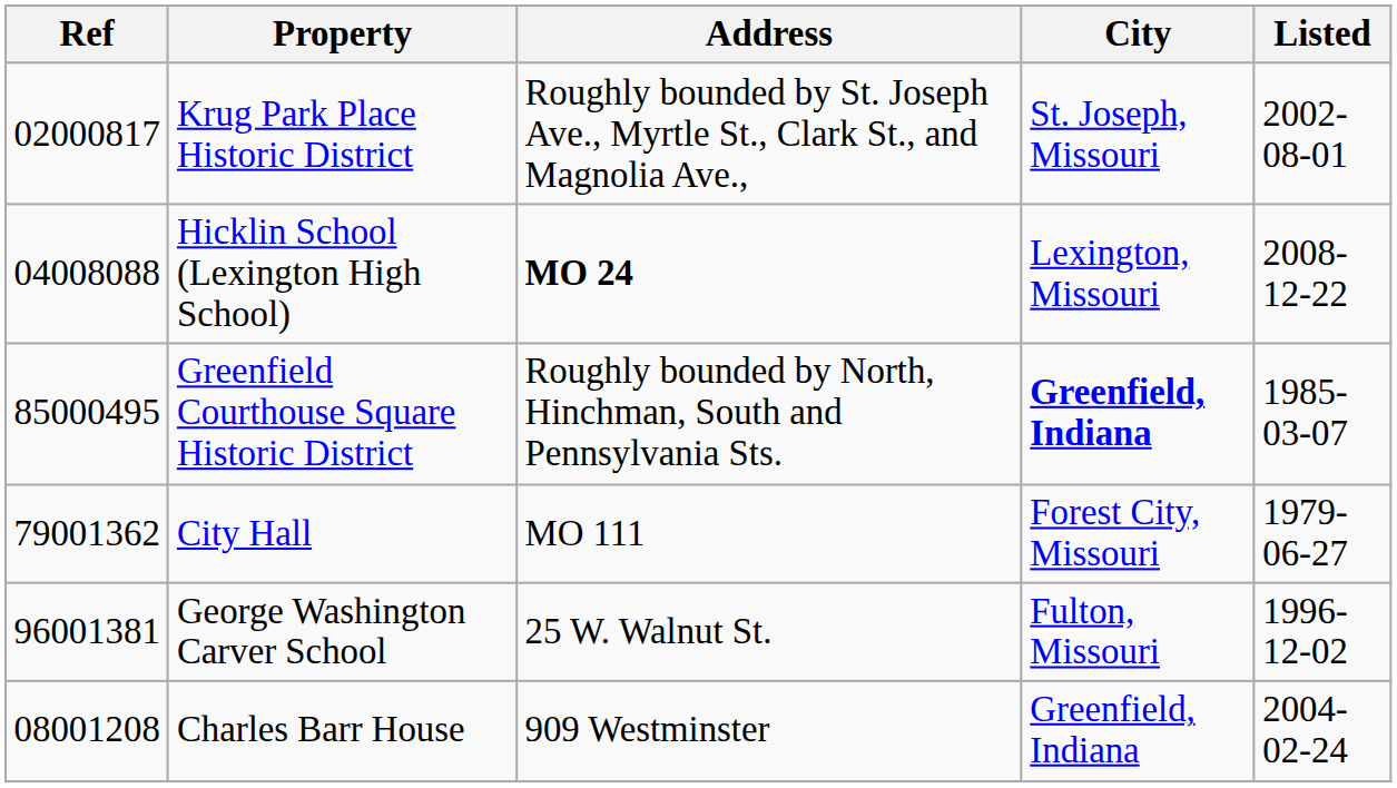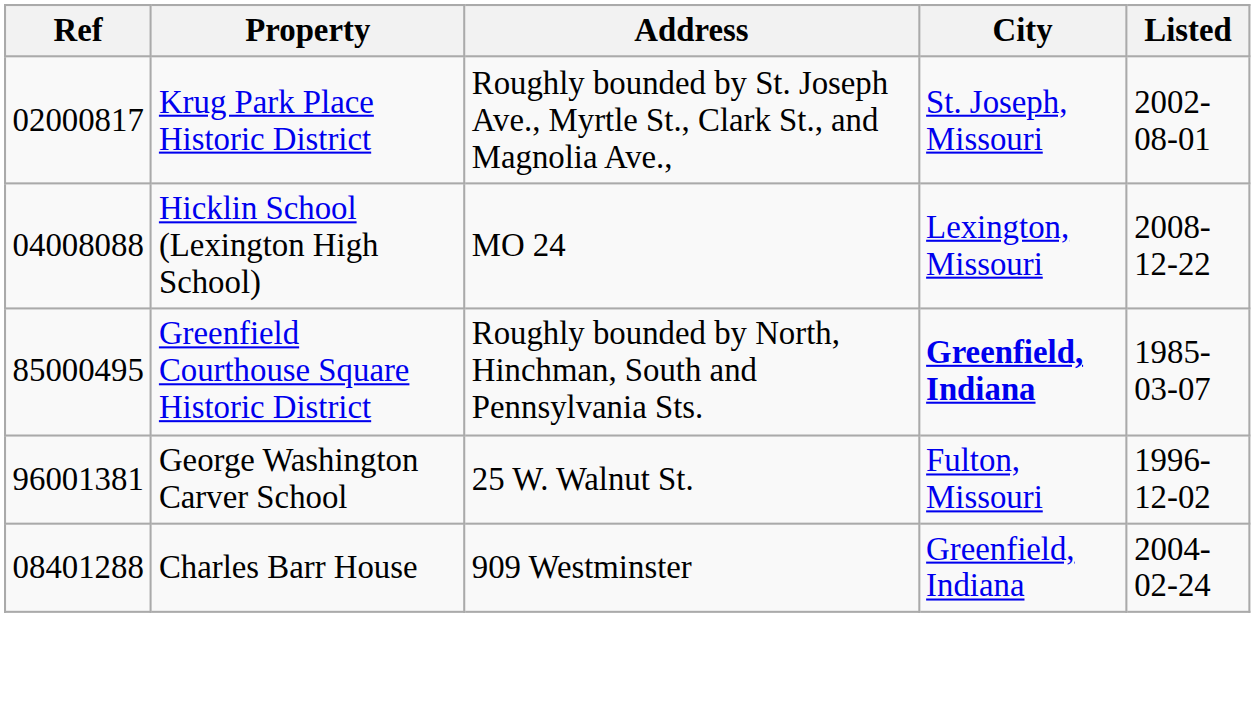Hicklin School (Lexington High School) | Address: bold -> normal
- row: 79001362 | City Hall | MO 111 | Forest City, Missouri | 1979-06-27
Charles Barr House | Ref: 08001208 -> 08401288
